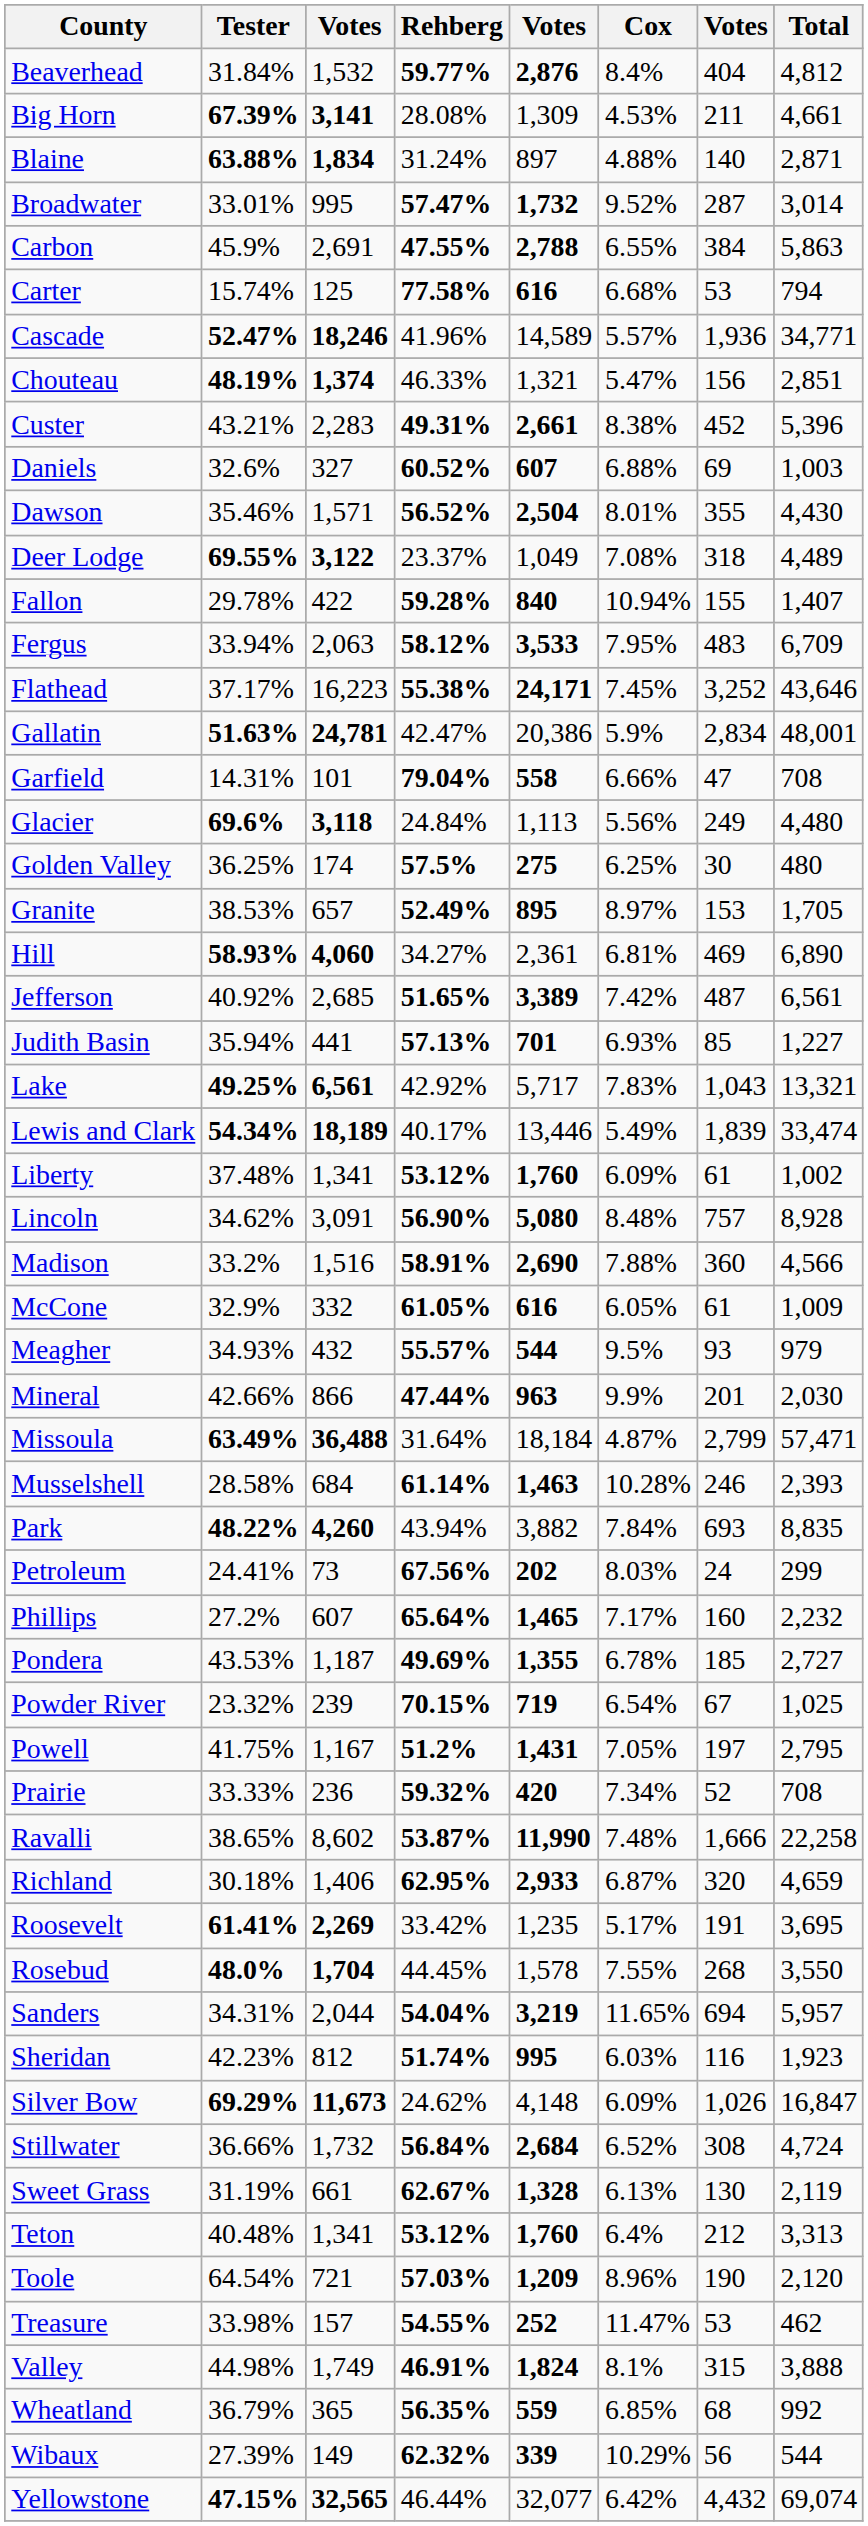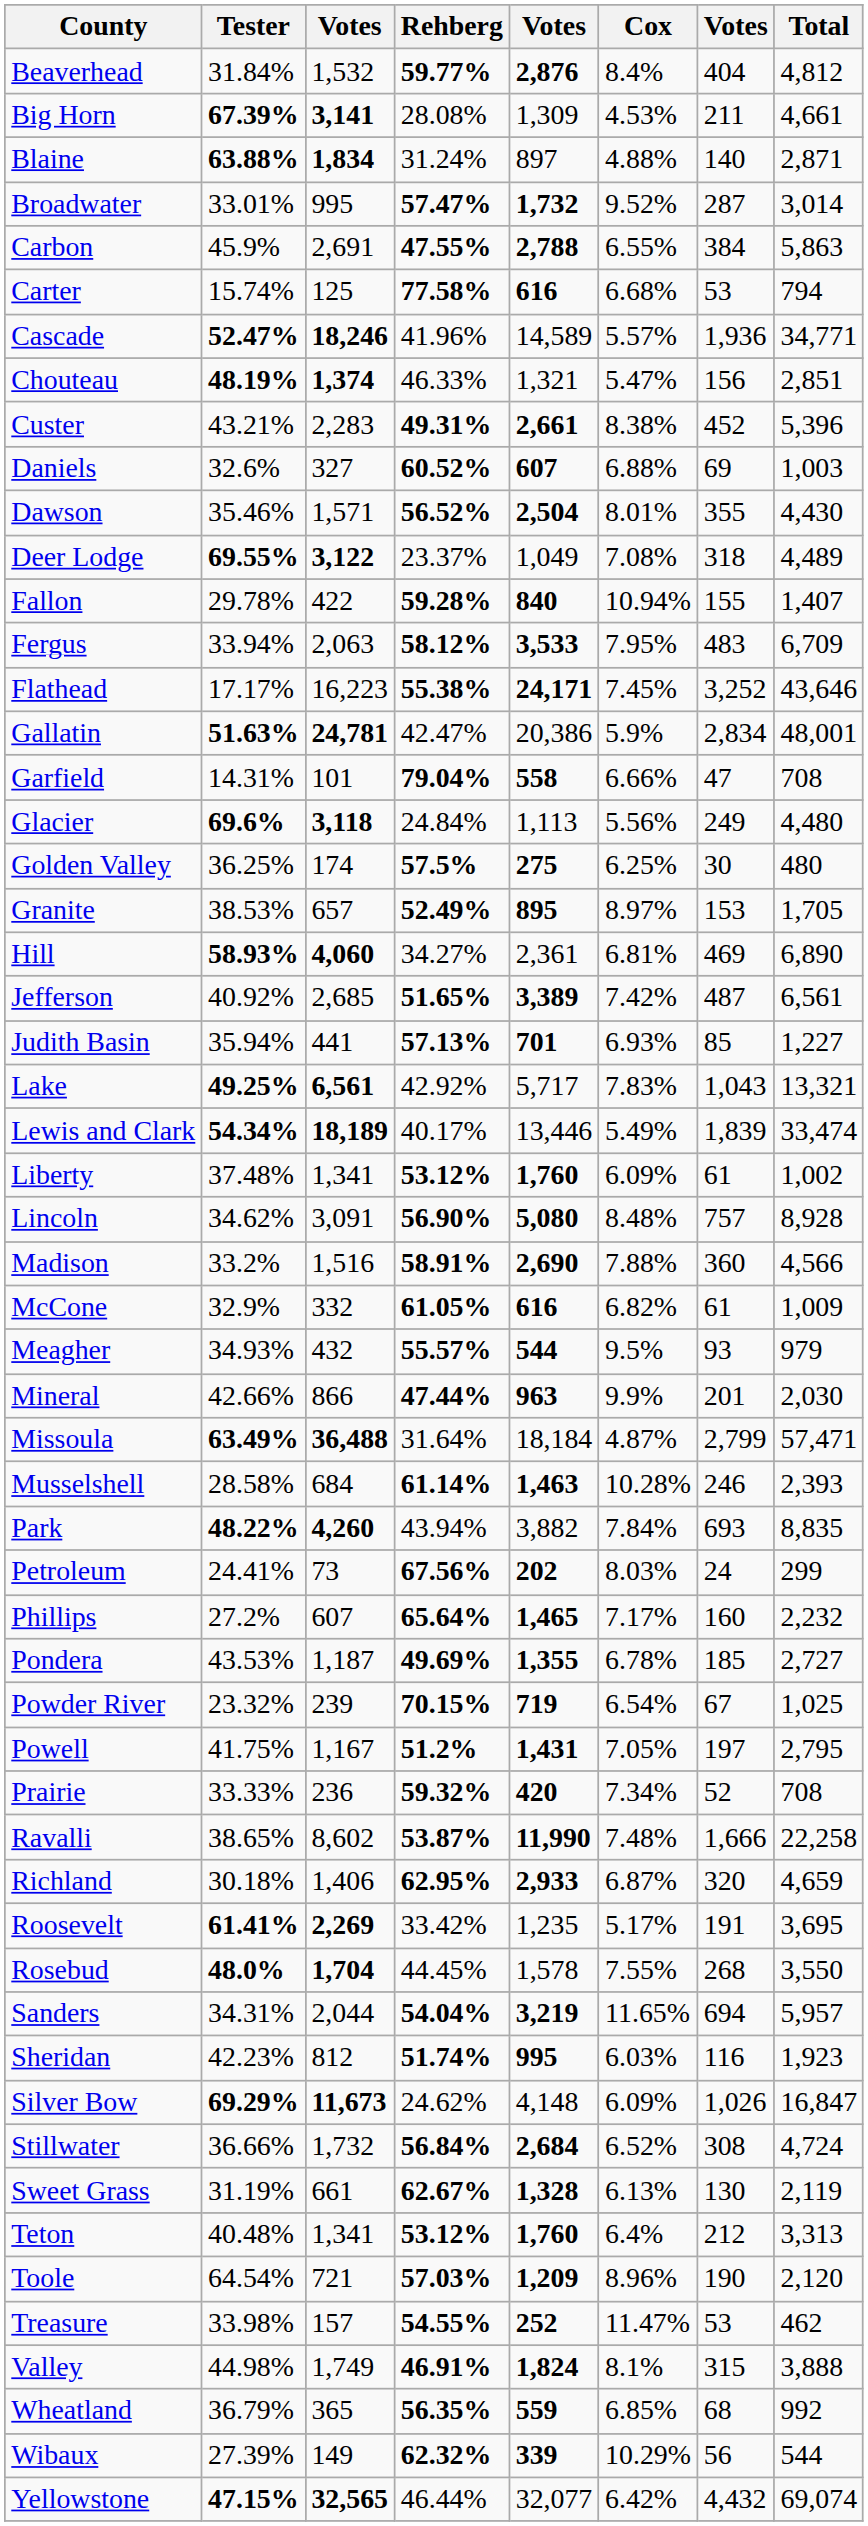Flathead | Tester: 37.17% -> 17.17%
McCone | Cox: 6.05% -> 6.82%
